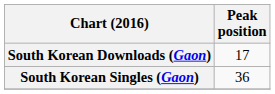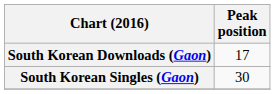South Korean Singles (Gaon) | Peak position: 36 -> 30
